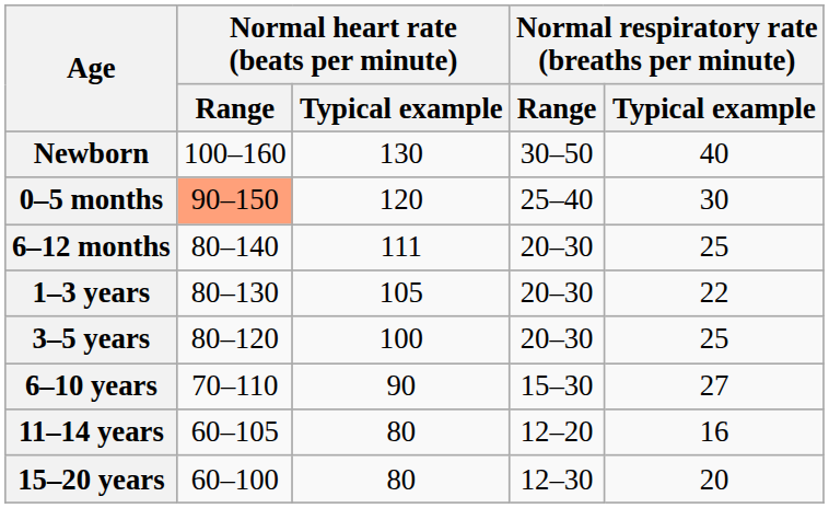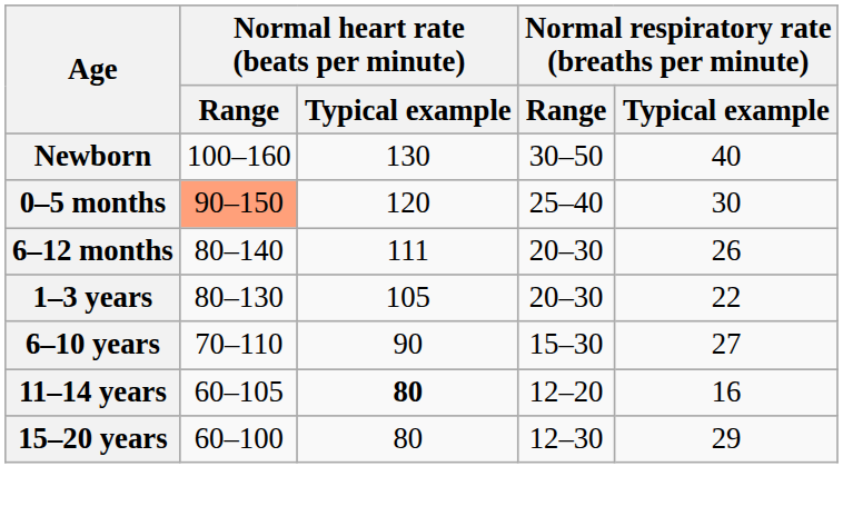6–12 months | column 5: 25 -> 26
- row: 3–5 years | 80–120 | 100 | 20–30 | 25
11–14 years | Normal heart rate (beats per minute) / Typical example: normal -> bold
15–20 years | column 5: 20 -> 29
